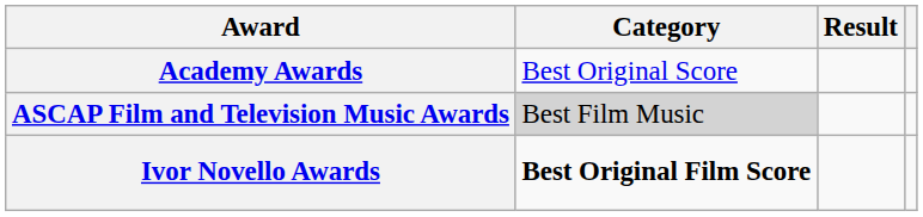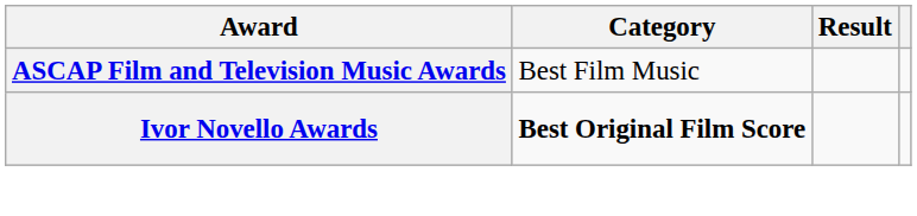- row: Academy Awards | Best Original Score
ASCAP Film and Television Music Awards | Category: lightgrey background -> no background
